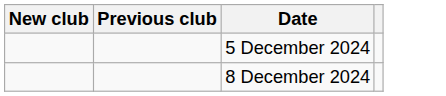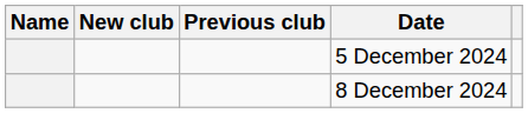+ column: Name
